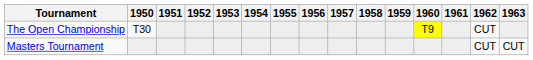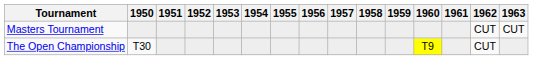rows swapped: Masters Tournament <-> The Open Championship
